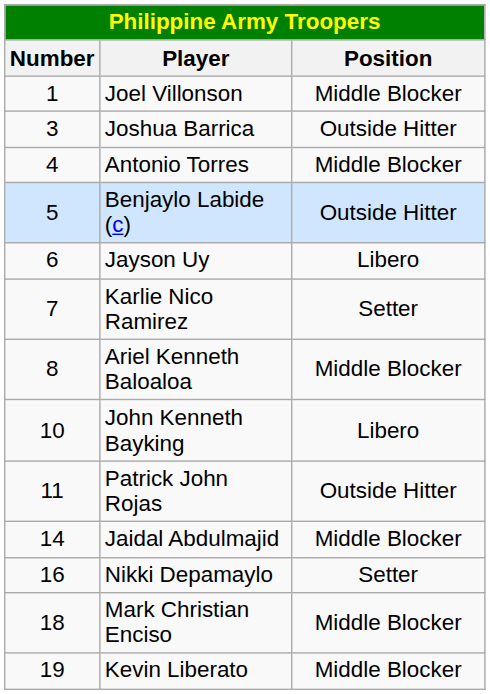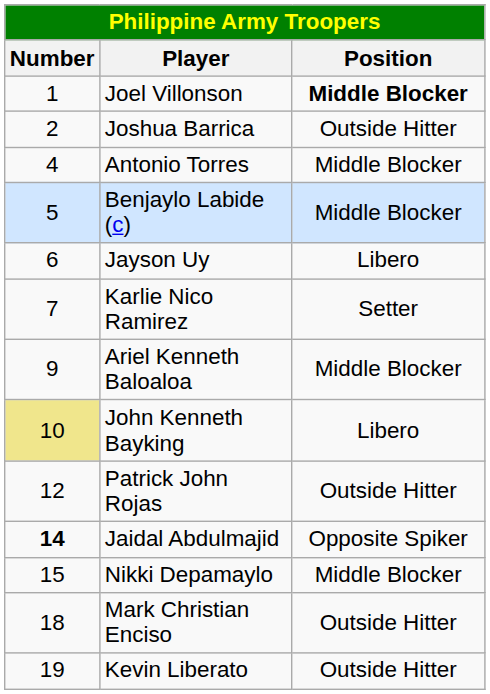Joel Villonson | Position: normal -> bold
Joshua Barrica | Number: 3 -> 2
Benjaylo Labide (c) | Position: Outside Hitter -> Middle Blocker
Ariel Kenneth Baloaloa | Number: 8 -> 9
John Kenneth Bayking | Number: no background -> khaki background
Patrick John Rojas | Number: 11 -> 12
Jaidal Abdulmajid | Number: normal -> bold
Jaidal Abdulmajid | Position: Middle Blocker -> Opposite Spiker
Nikki Depamaylo | Number: 16 -> 15
Nikki Depamaylo | Position: Setter -> Middle Blocker
Mark Christian Enciso | Position: Middle Blocker -> Outside Hitter
Kevin Liberato | Position: Middle Blocker -> Outside Hitter
